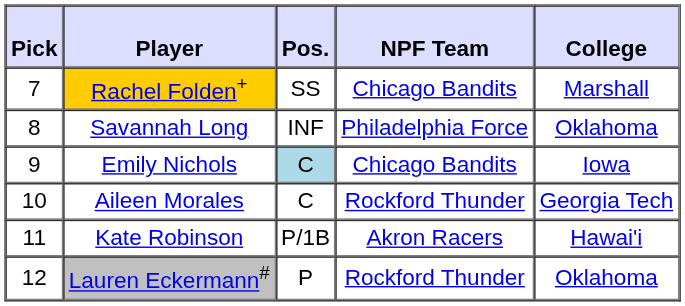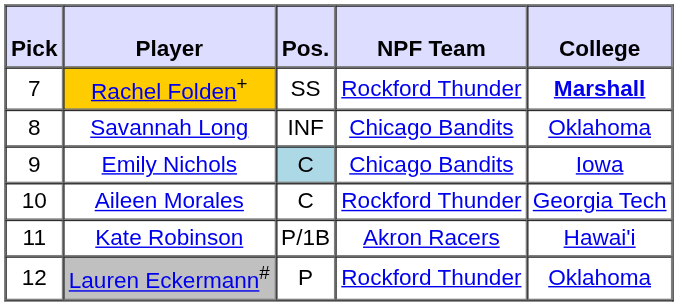Rachel Folden+ | NPF Team: Chicago Bandits -> Rockford Thunder
Rachel Folden+ | College: normal -> bold
Savannah Long | NPF Team: Philadelphia Force -> Chicago Bandits
